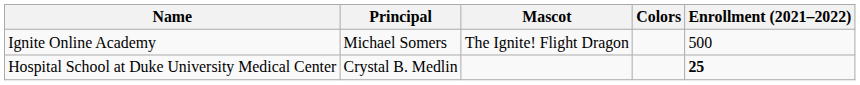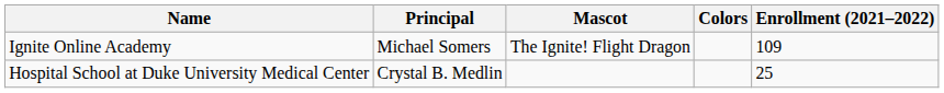Ignite Online Academy | Enrollment (2021–2022): 500 -> 109
Hospital School at Duke University Medical Center | Enrollment (2021–2022): bold -> normal
